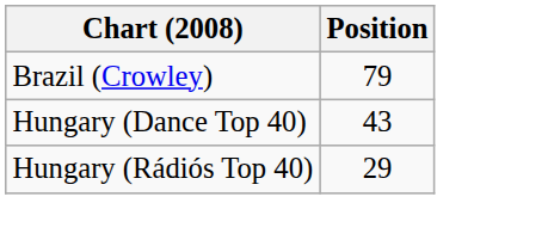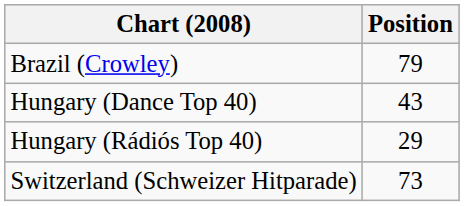+ row: Switzerland (Schweizer Hitparade) | 73
